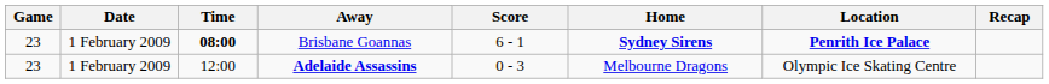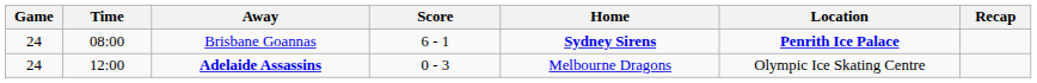- column: Date | 1 February 2009 | 1 February 2009
Brisbane Goannas | Game: 23 -> 24
Brisbane Goannas | Time: bold -> normal
Adelaide Assassins | Game: 23 -> 24
